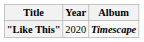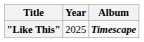"Like This" | Year: 2020 -> 2025
